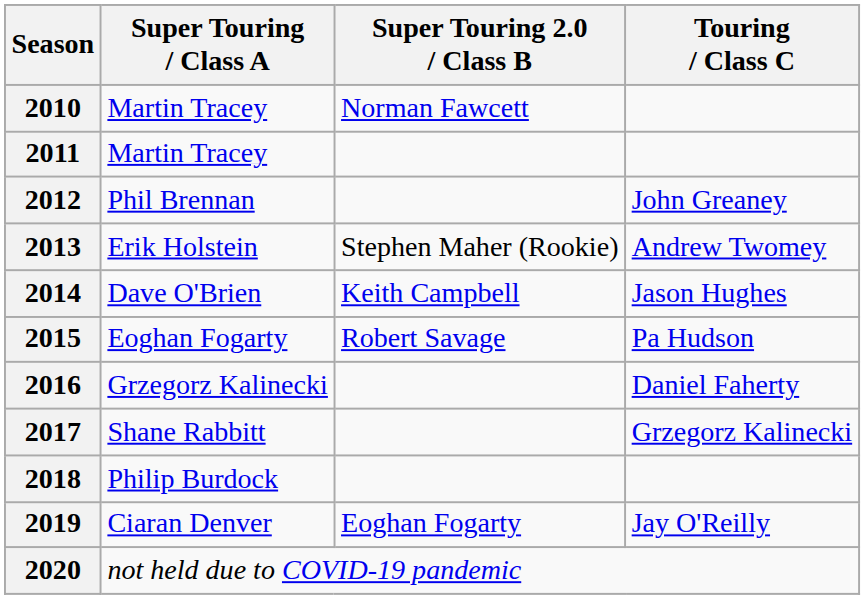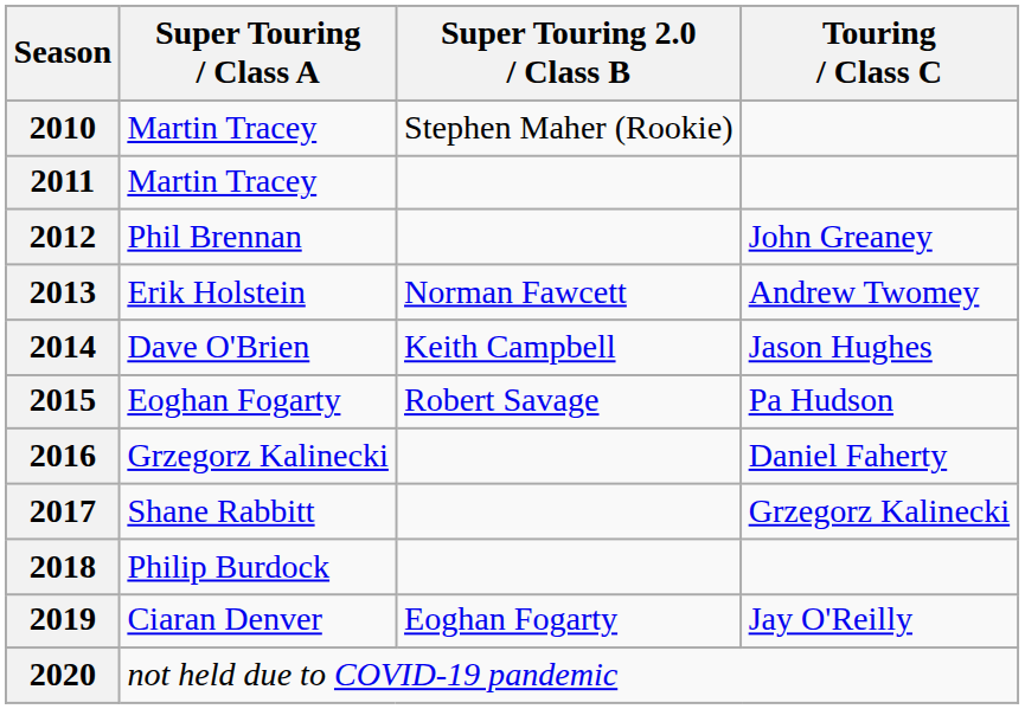2010 | Super Touring 2.0 / Class B: Norman Fawcett -> Stephen Maher (Rookie)
2013 | Super Touring 2.0 / Class B: Stephen Maher (Rookie) -> Norman Fawcett
